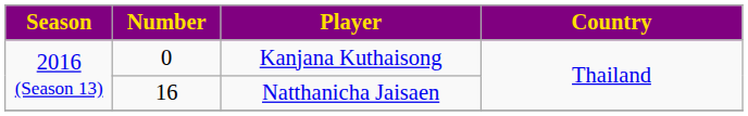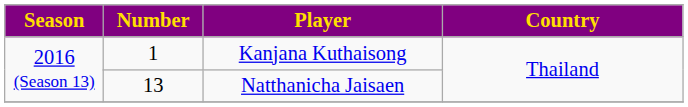Kanjana Kuthaisong | Number: 0 -> 1
Natthanicha Jaisaen | Number: 16 -> 13
